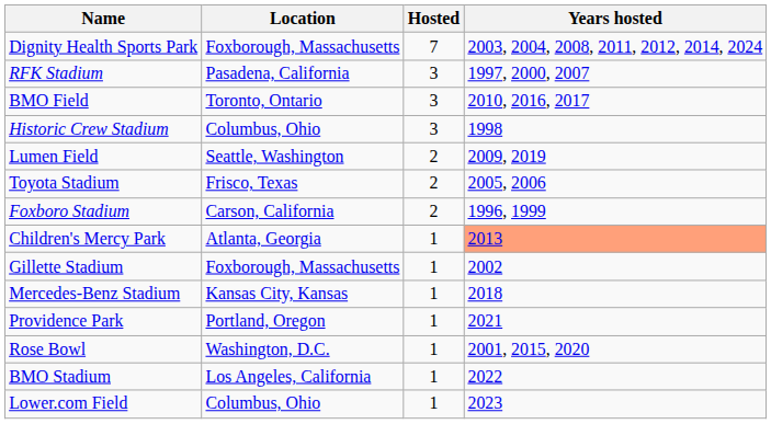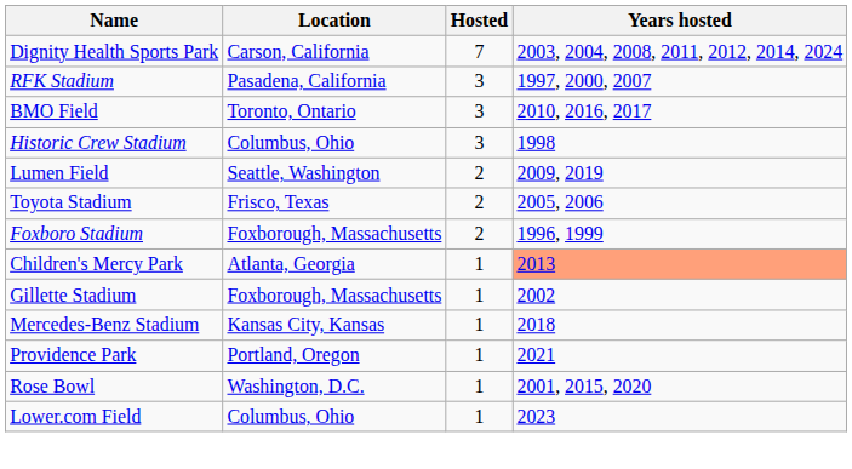Dignity Health Sports Park | Location: Foxborough, Massachusetts -> Carson, California
Foxboro Stadium | Location: Carson, California -> Foxborough, Massachusetts
- row: BMO Stadium | Los Angeles, California | 1 | 2022
